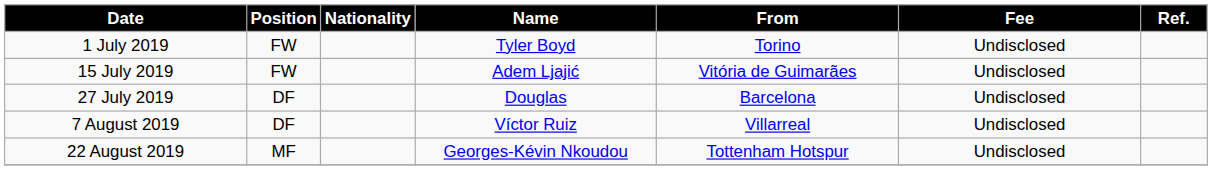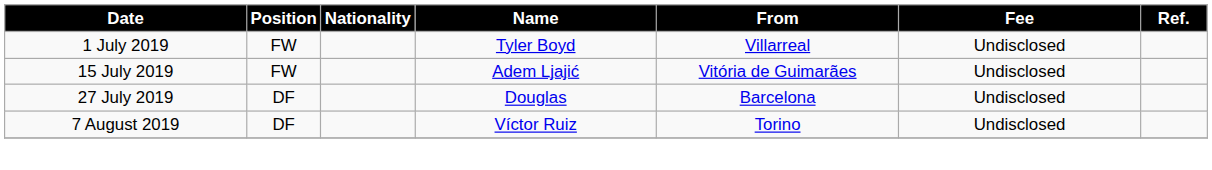1 July 2019 | From: Torino -> Villarreal
7 August 2019 | From: Villarreal -> Torino
- row: 22 August 2019 | MF | Georges-Kévin Nkoudou | Tottenham Hotspur | Undisclosed
